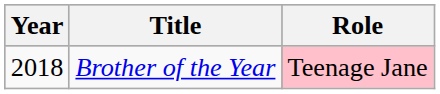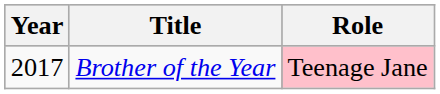Brother of the Year | Year: 2018 -> 2017
